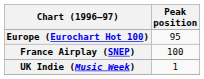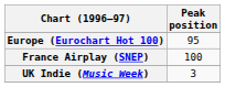UK Indie (Music Week) | Peak position: 1 -> 3
